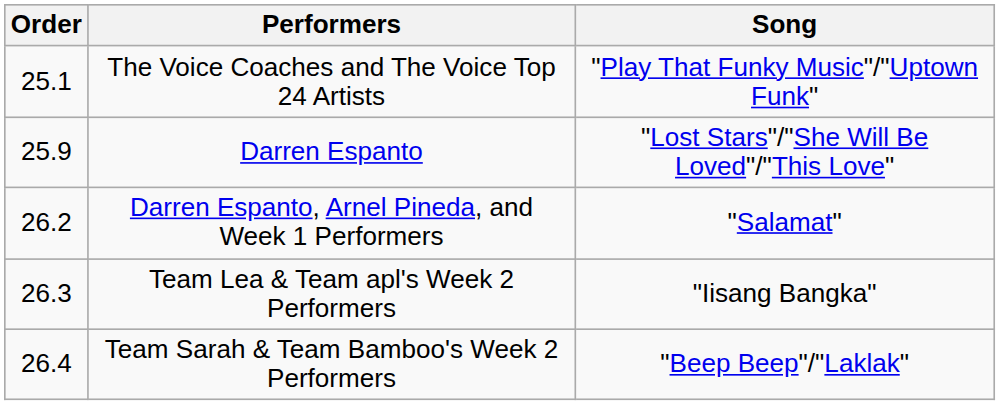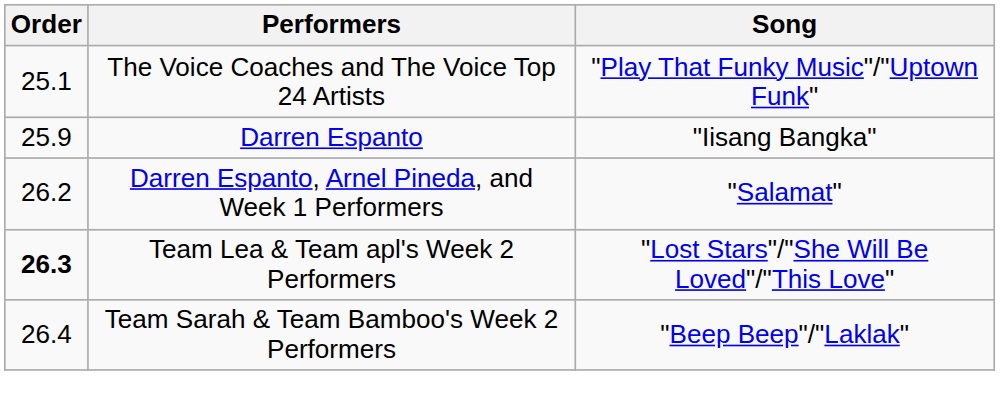Darren Espanto | Song: "Lost Stars"/"She Will Be Loved"/"This Love" -> "Iisang Bangka"
Team Lea & Team apl's Week 2 Performers | Order: normal -> bold
Team Lea & Team apl's Week 2 Performers | Song: "Iisang Bangka" -> "Lost Stars"/"She Will Be Loved"/"This Love"
